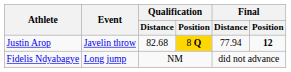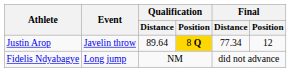Justin Arop | Qualification / Distance: 82.68 -> 89.64
Justin Arop | Final / Distance: 77.94 -> 77.34
Justin Arop | Final / Position: bold -> normal
